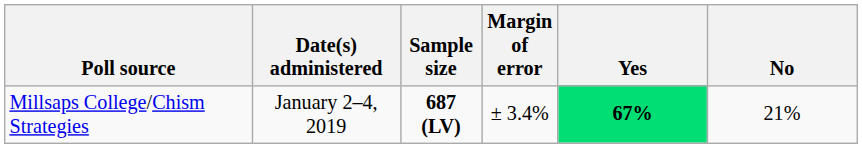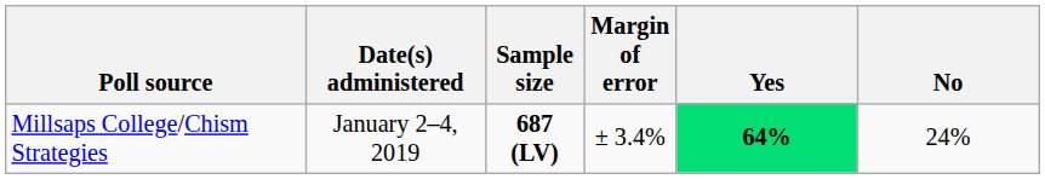Millsaps College/Chism Strategies | Yes: 67% -> 64%
Millsaps College/Chism Strategies | No: 21% -> 24%
